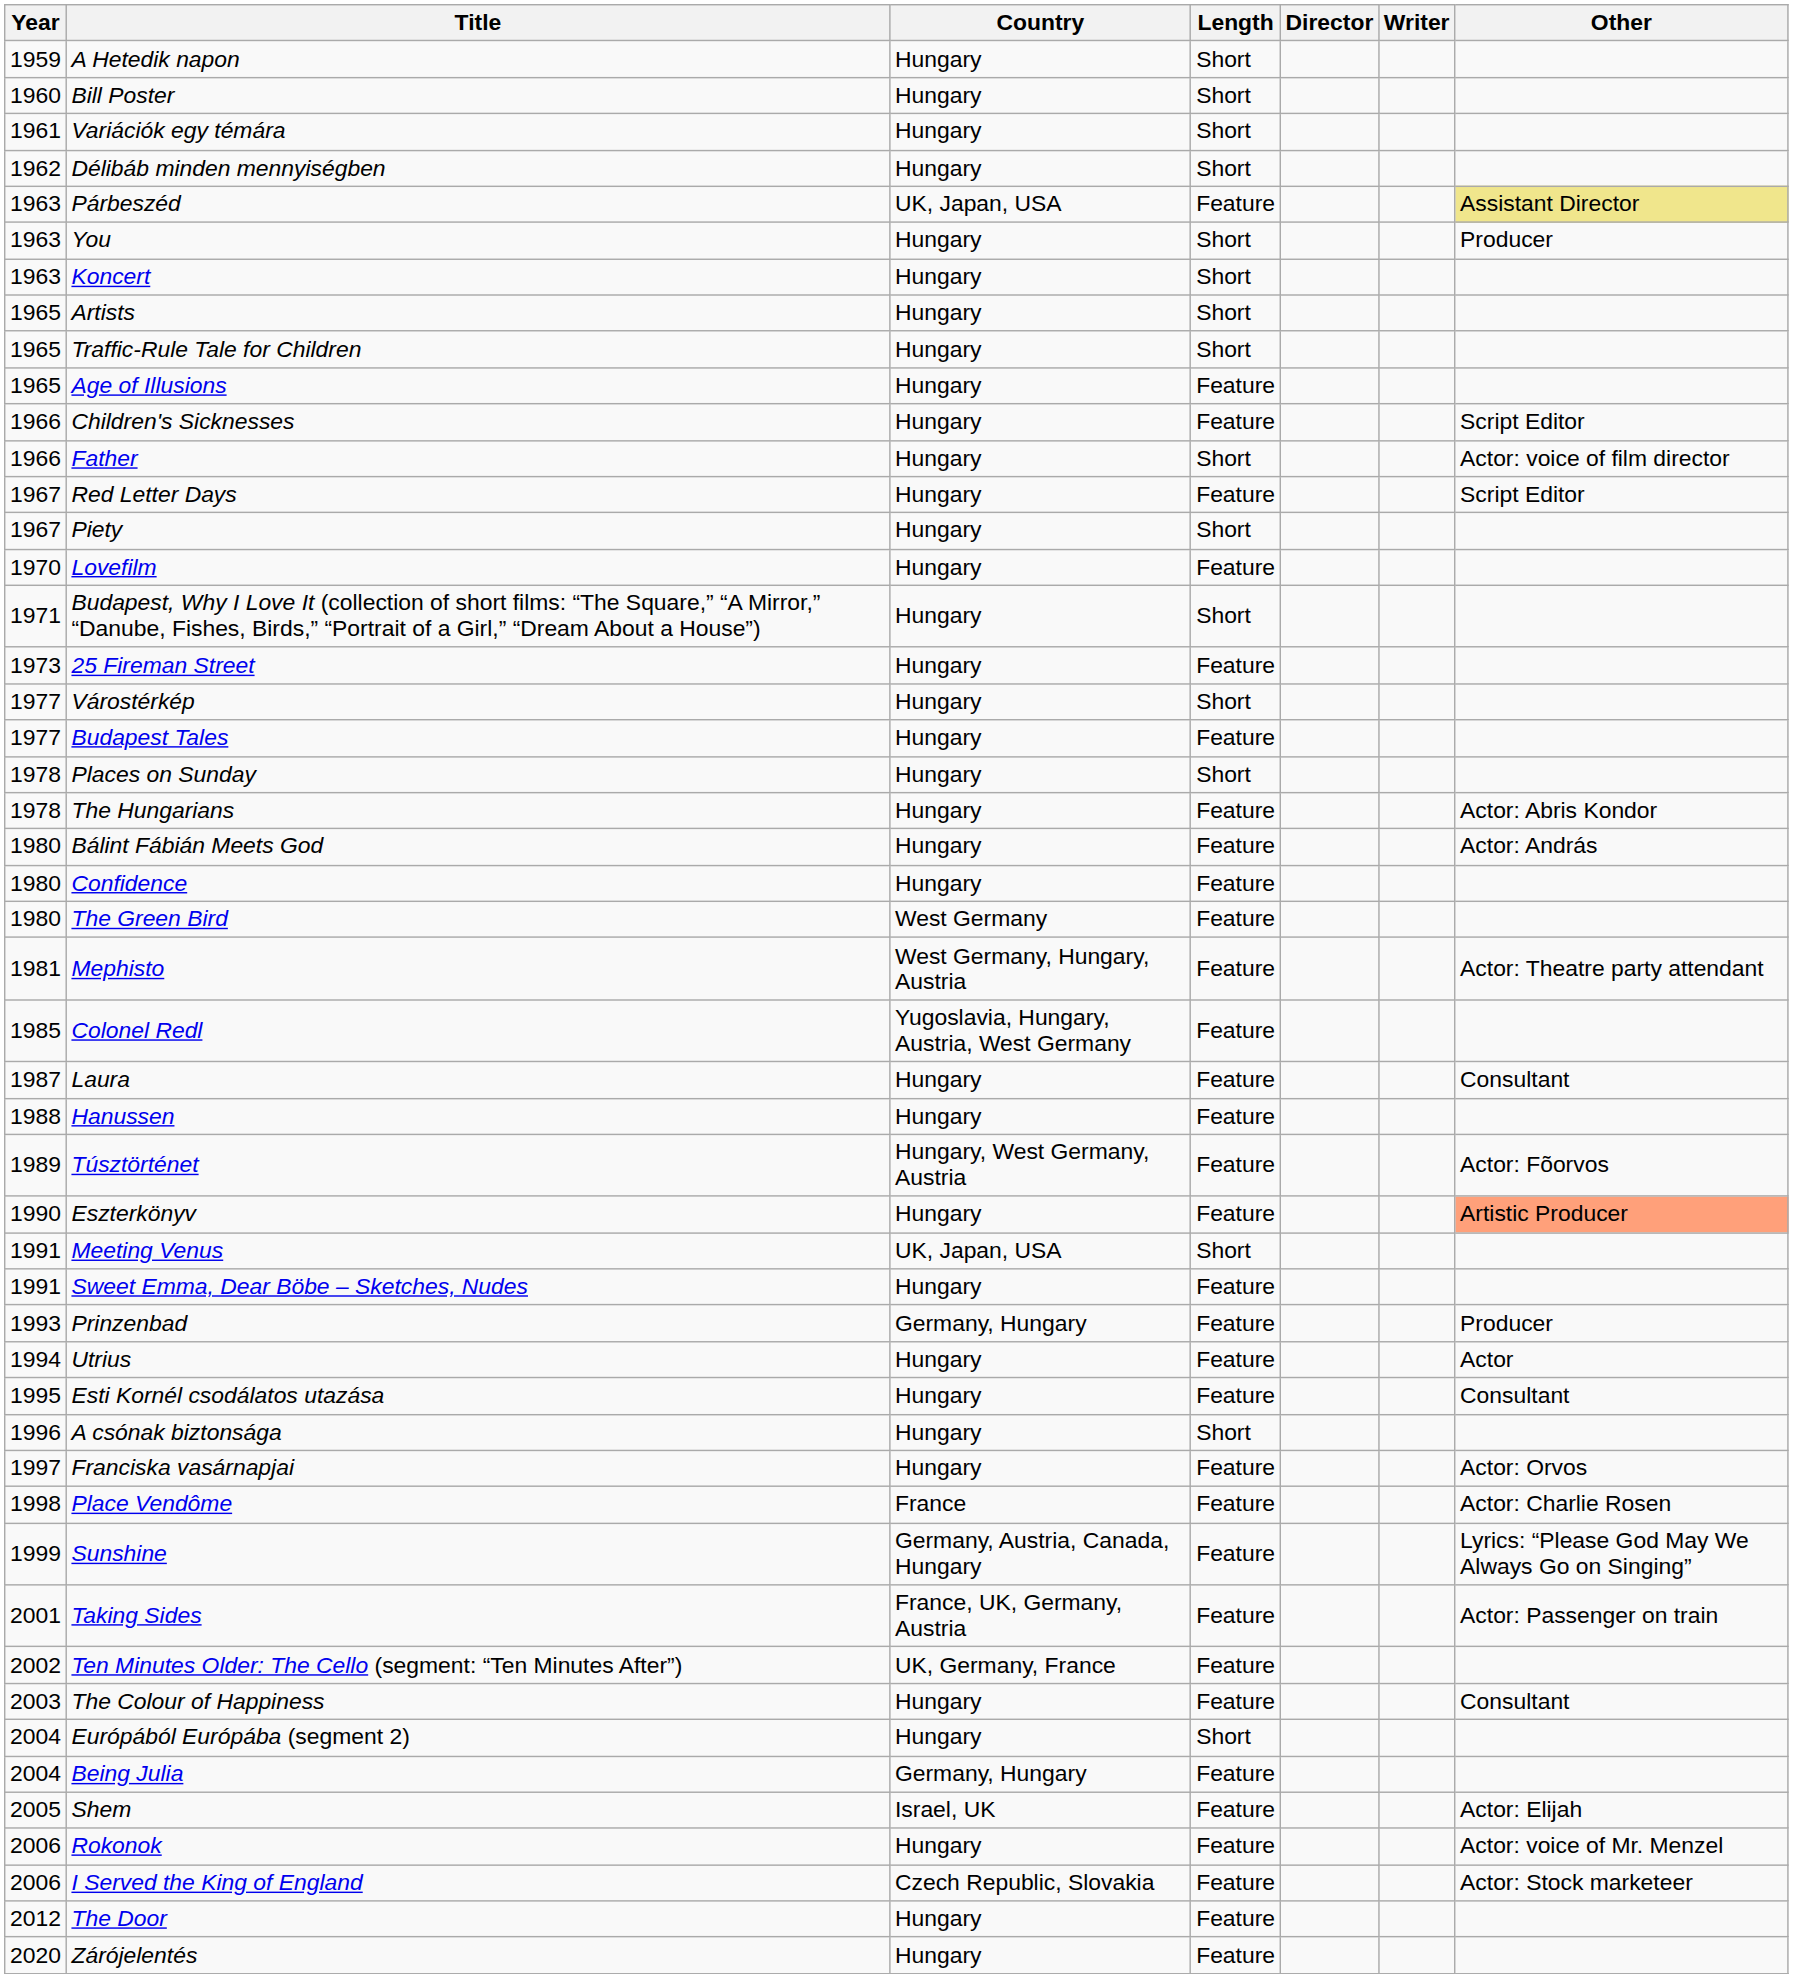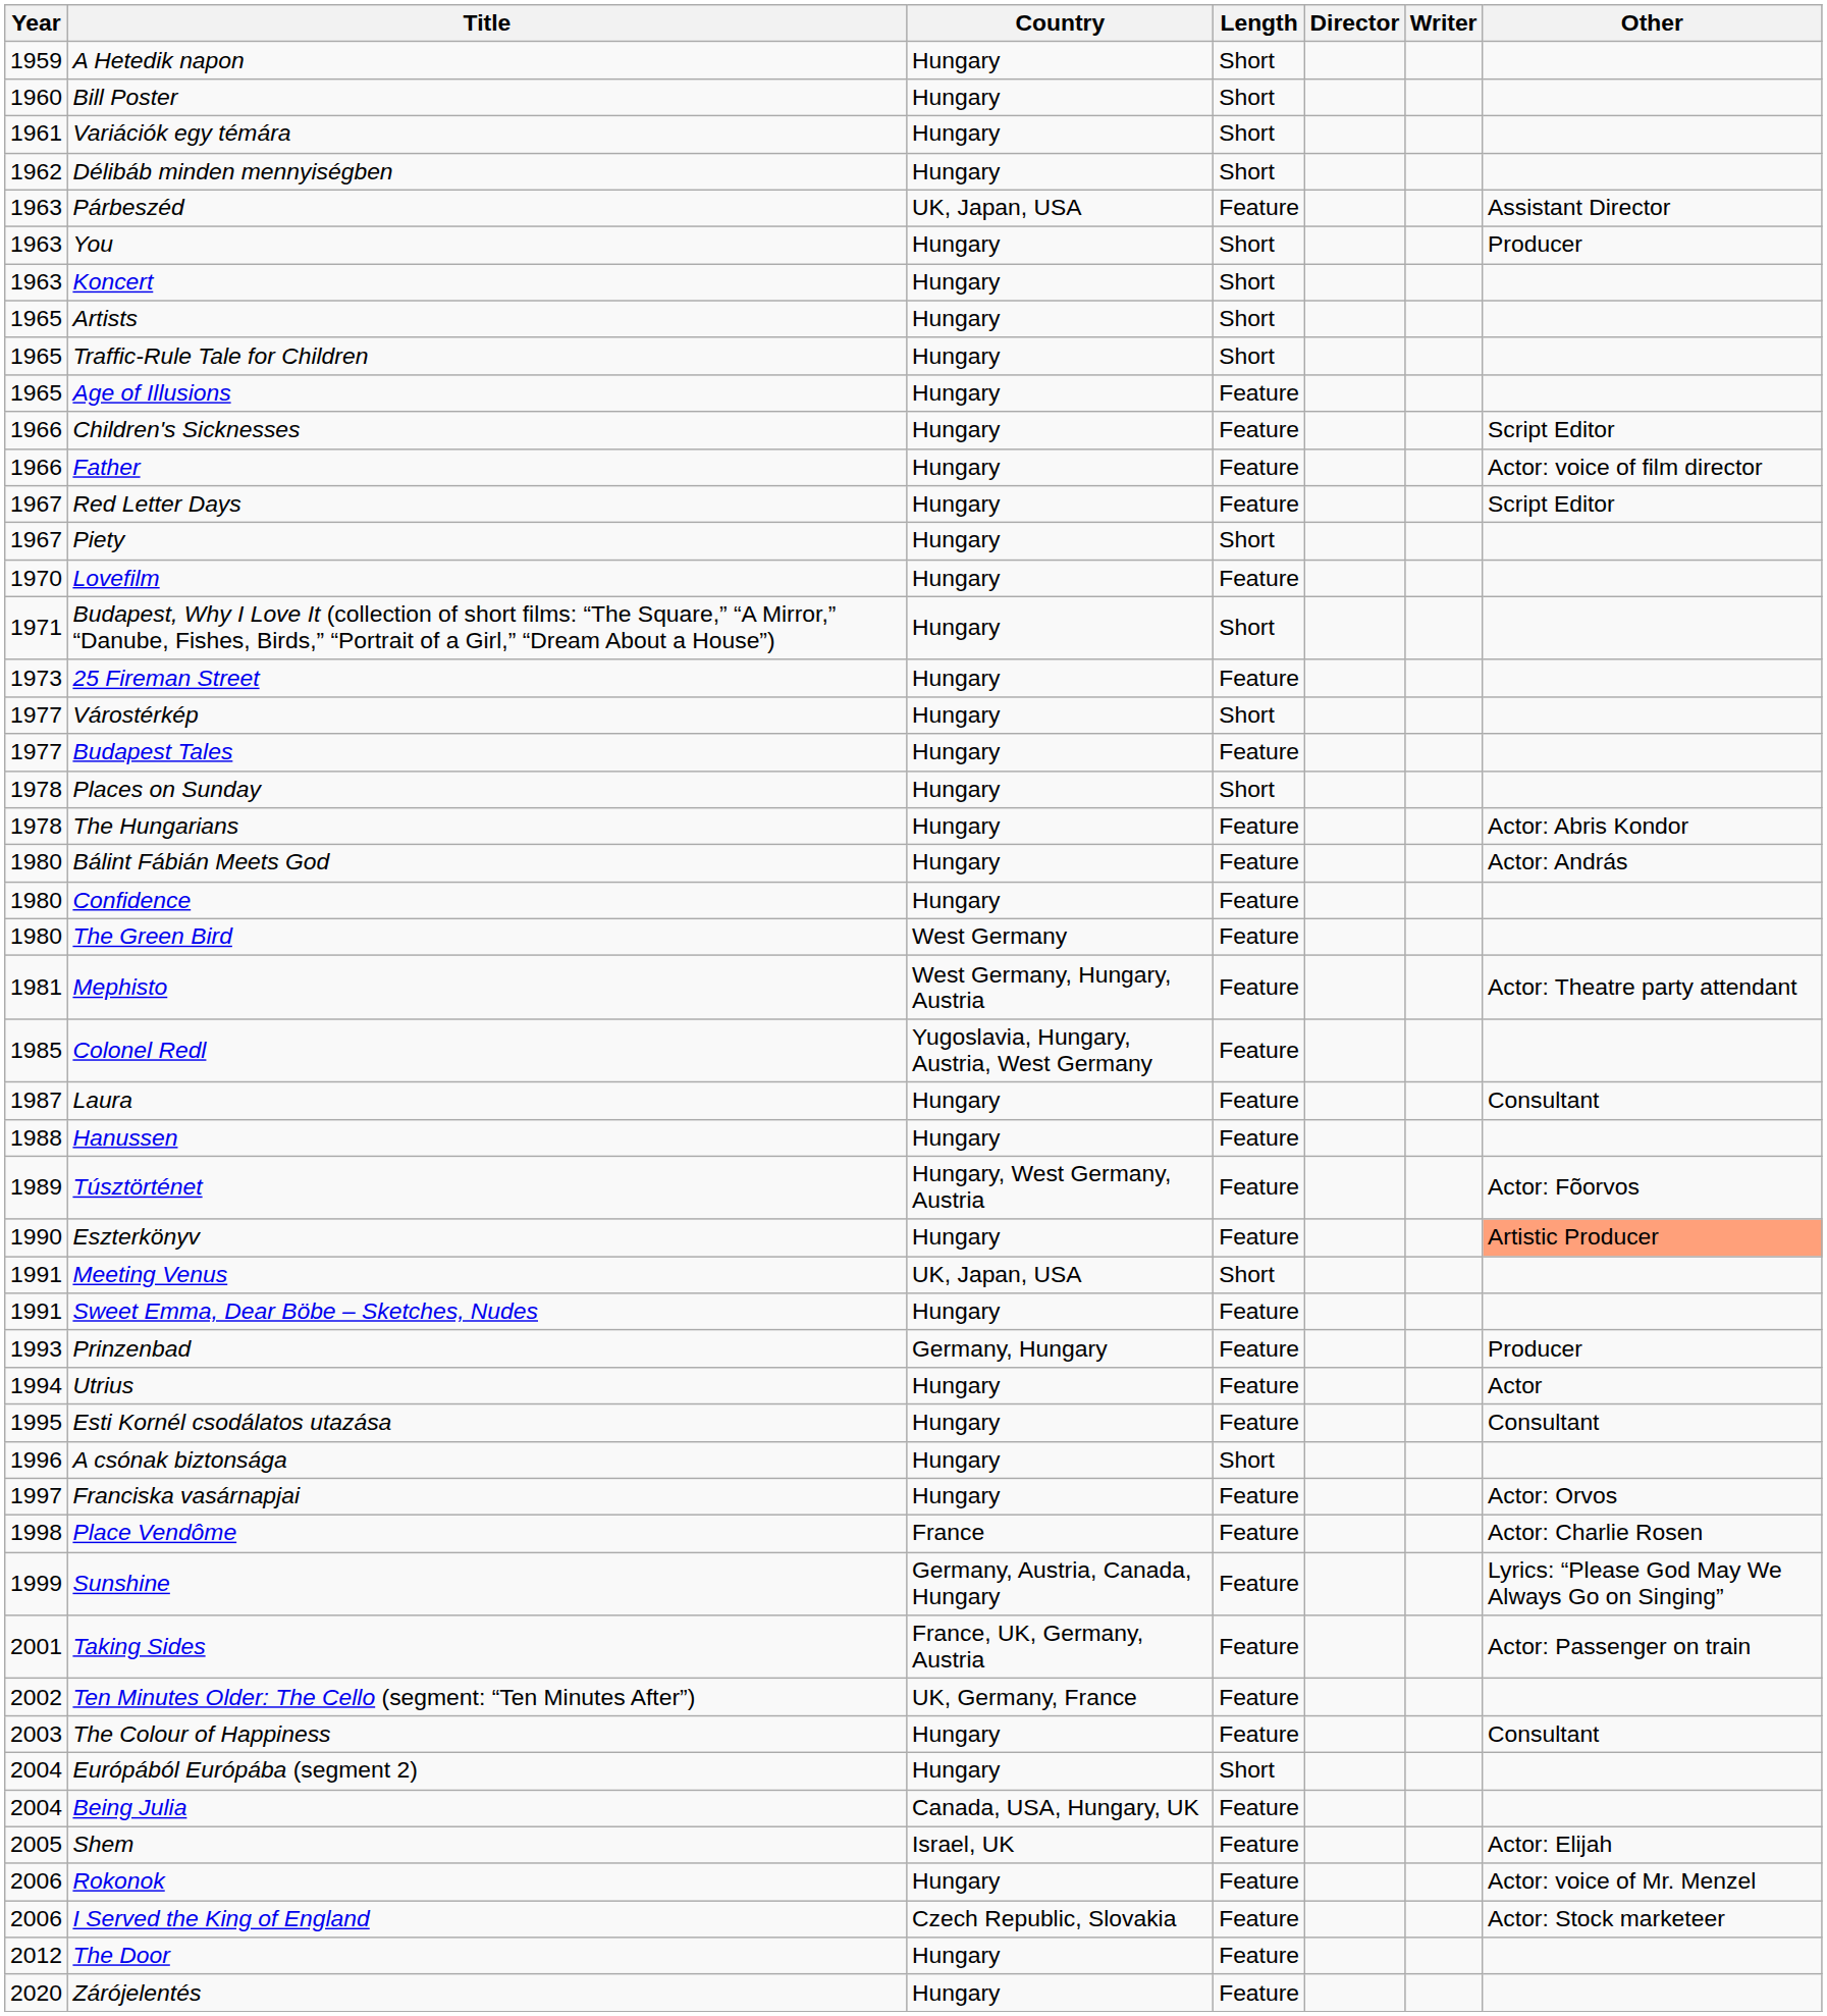Párbeszéd | Other: khaki background -> no background
Father | Length: Short -> Feature
Being Julia | Country: Germany, Hungary -> Canada, USA, Hungary, UK
